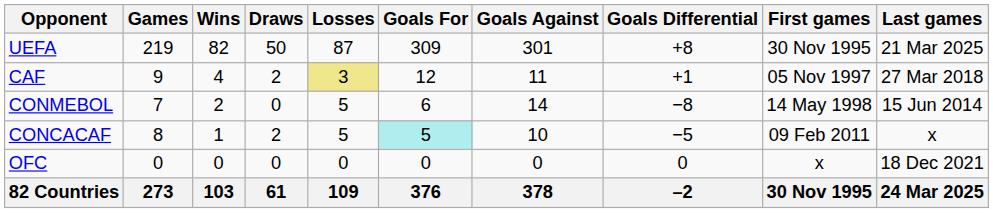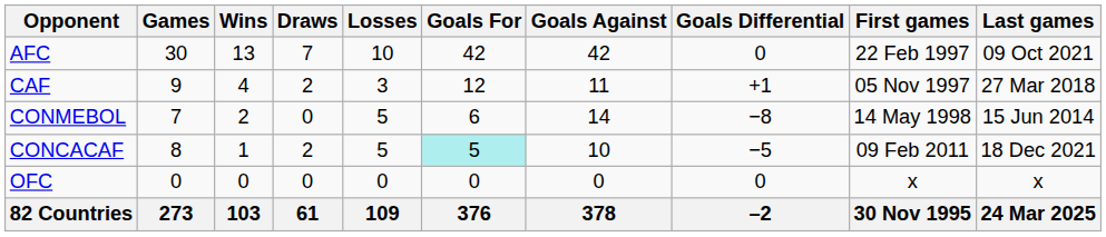- row: UEFA | 219 | 82 | 50 | 87 | 309 | 301 | +8 | 30 Nov 1995 | 21 Mar 2025
+ row: AFC | 30 | 13 | 7 | 10 | 42 | 42 | 0 | 22 Feb 1997 | 09 Oct 2021
CAF | Losses: khaki background -> no background
CONCACAF | Last games: x -> 18 Dec 2021
OFC | Last games: 18 Dec 2021 -> x
